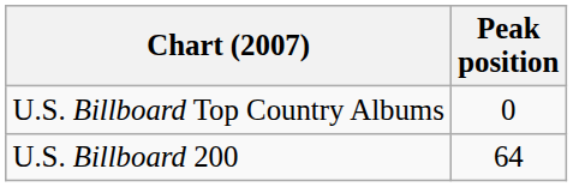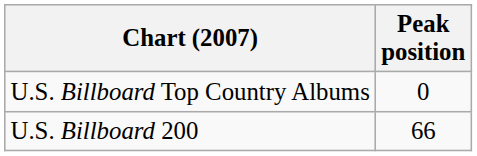U.S. Billboard 200 | Peak position: 64 -> 66
